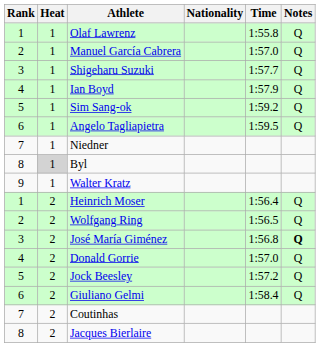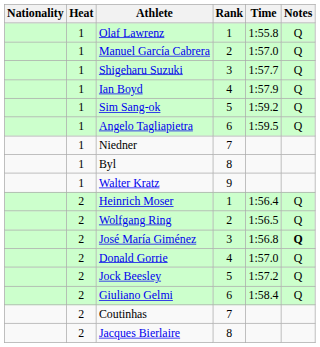columns swapped: Rank <-> Nationality
Byl | Heat: lightgrey background -> no background
